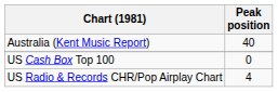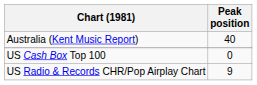US Radio & Records CHR/Pop Airplay Chart | Peak position: 4 -> 9
